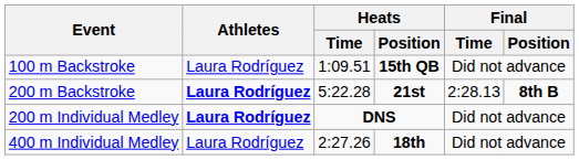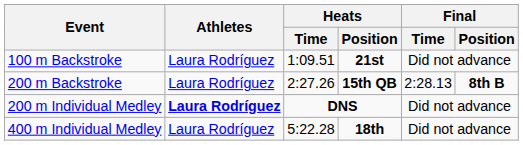100 m Backstroke | Heats / Position: 15th QB -> 21st
200 m Backstroke | Athletes: bold -> normal
200 m Backstroke | Heats / Time: 5:22.28 -> 2:27.26
200 m Backstroke | Heats / Position: 21st -> 15th QB
400 m Individual Medley | Heats / Time: 2:27.26 -> 5:22.28
